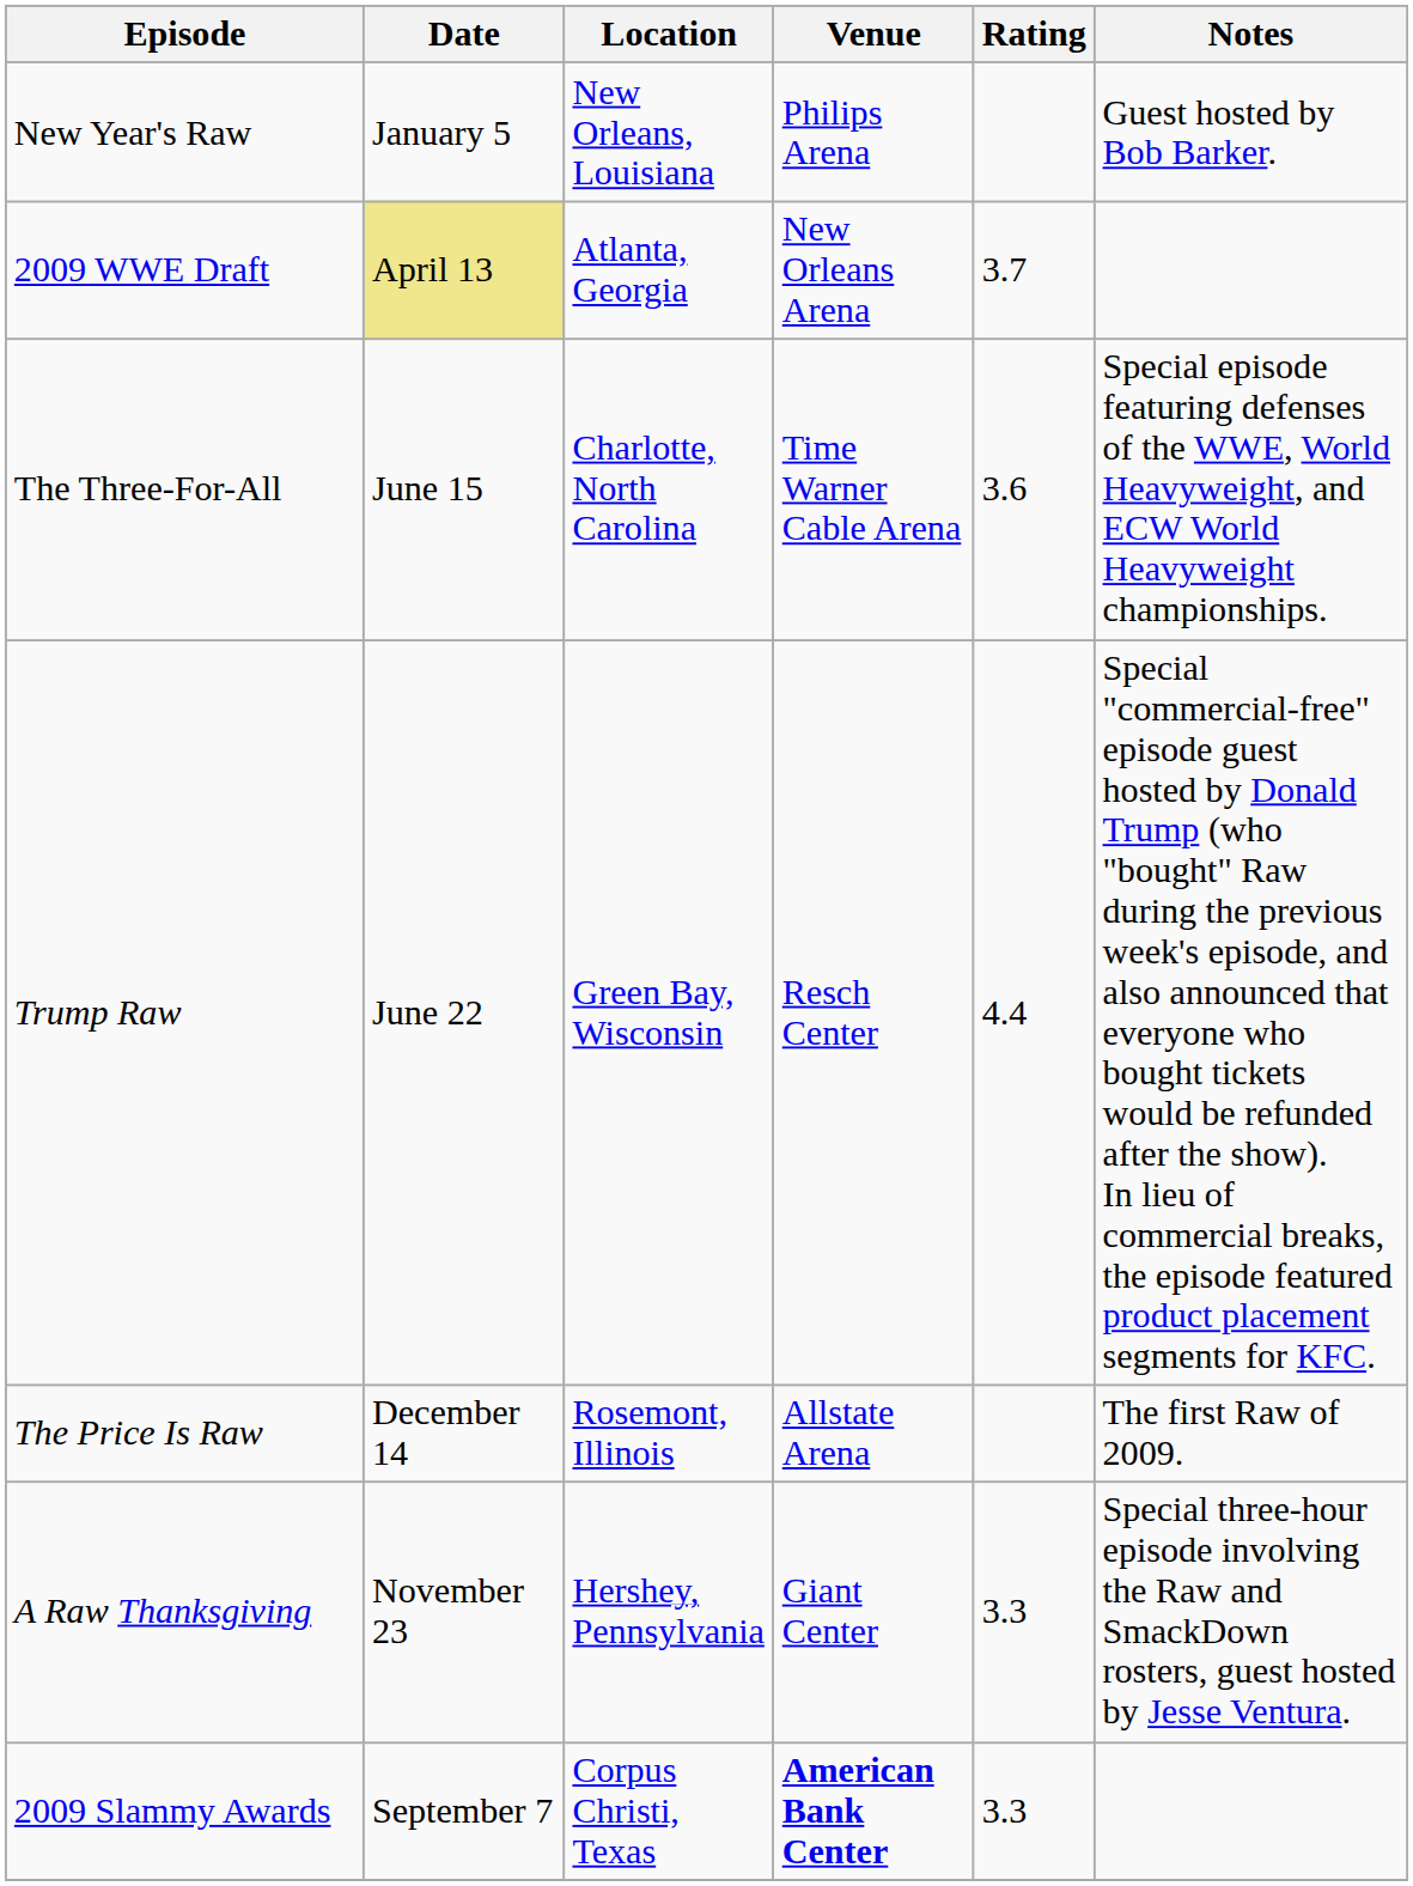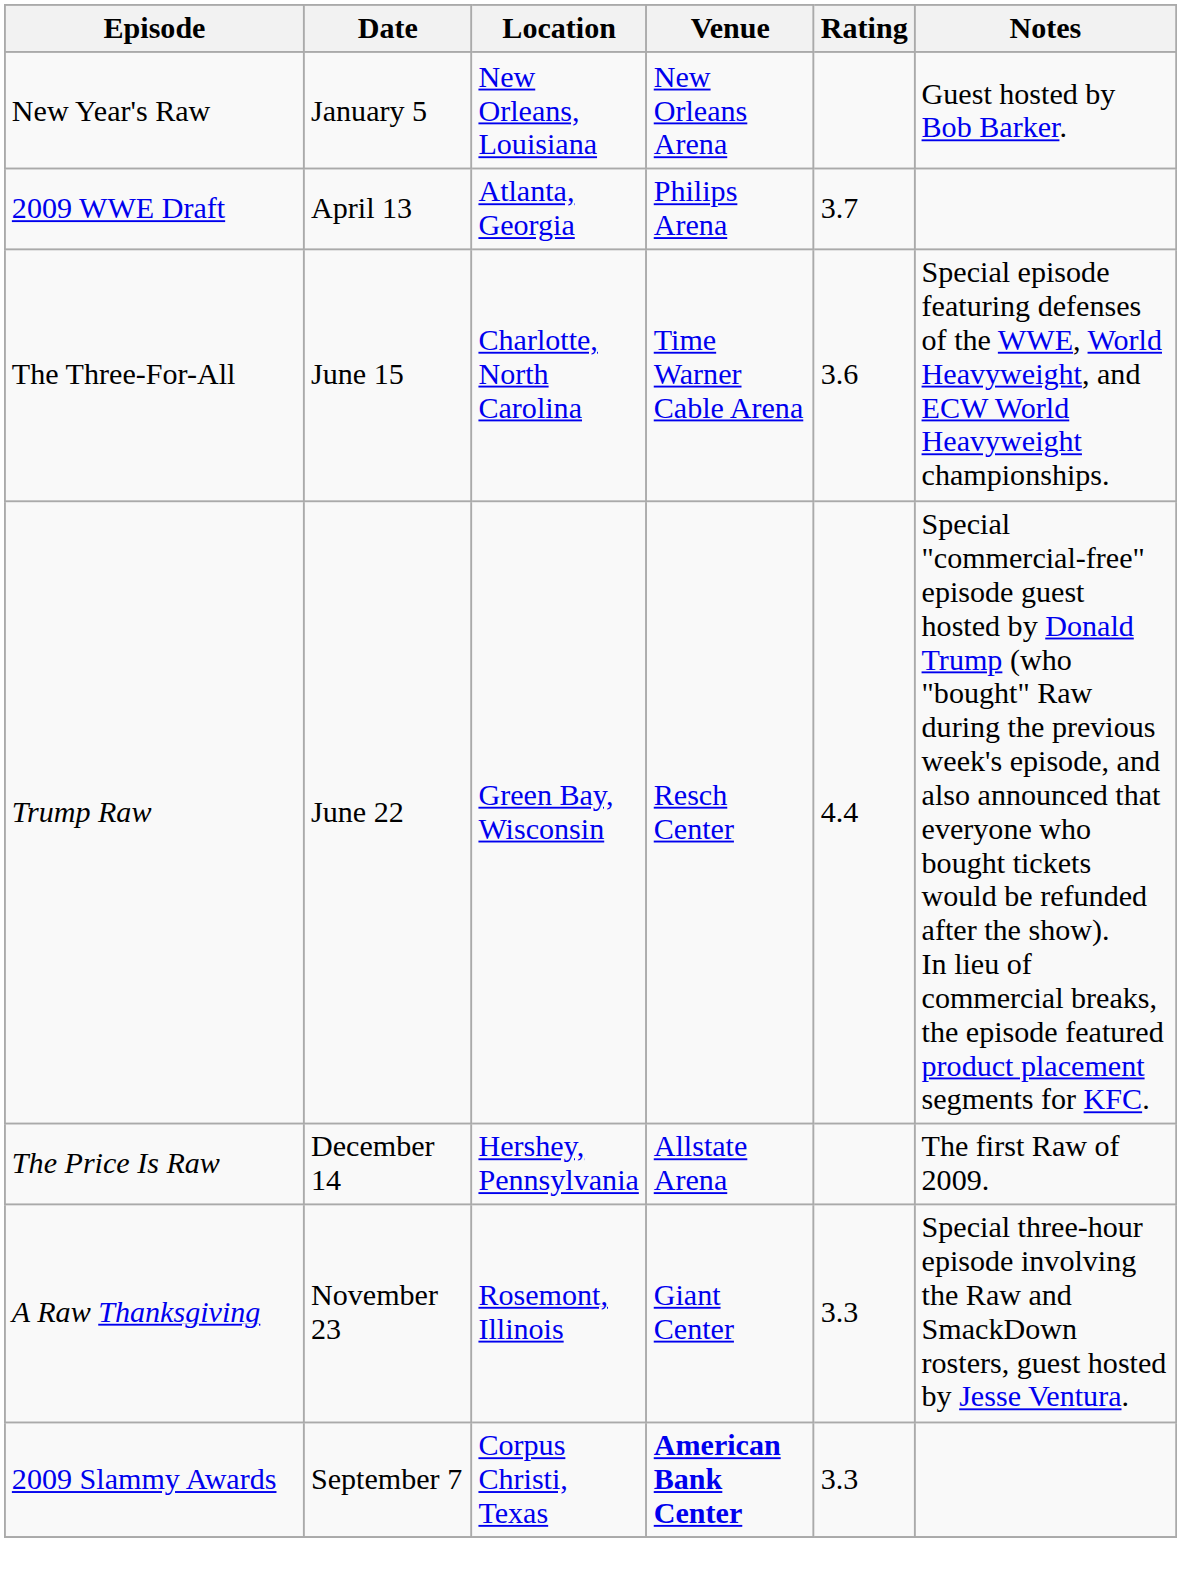New Year's Raw | Venue: Philips Arena -> New Orleans Arena
2009 WWE Draft | Date: khaki background -> no background
2009 WWE Draft | Venue: New Orleans Arena -> Philips Arena
The Price Is Raw | Location: Rosemont, Illinois -> Hershey, Pennsylvania
A Raw Thanksgiving | Location: Hershey, Pennsylvania -> Rosemont, Illinois
